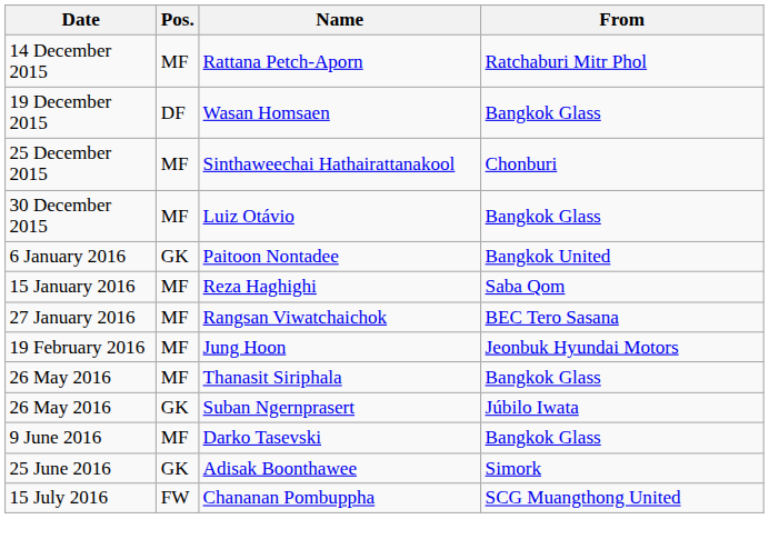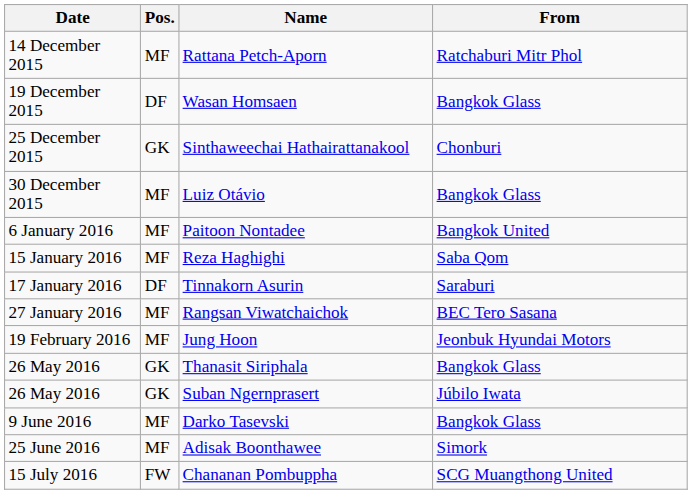Sinthaweechai Hathairattanakool | Pos.: MF -> GK
Paitoon Nontadee | Pos.: GK -> MF
+ row: 17 January 2016 | DF | Tinnakorn Asurin | Saraburi
Thanasit Siriphala | Pos.: MF -> GK
Adisak Boonthawee | Pos.: GK -> MF
